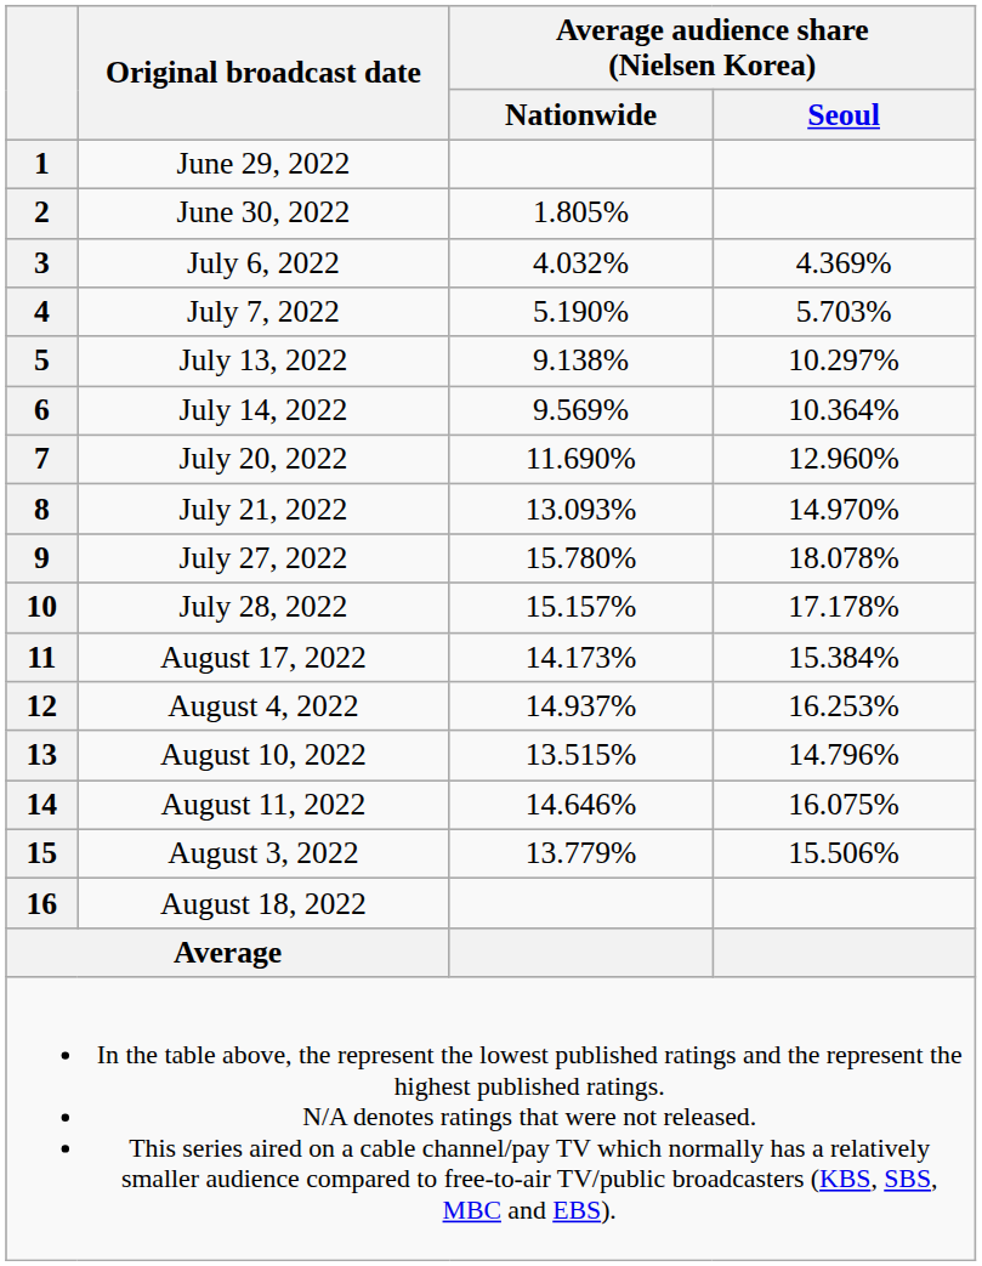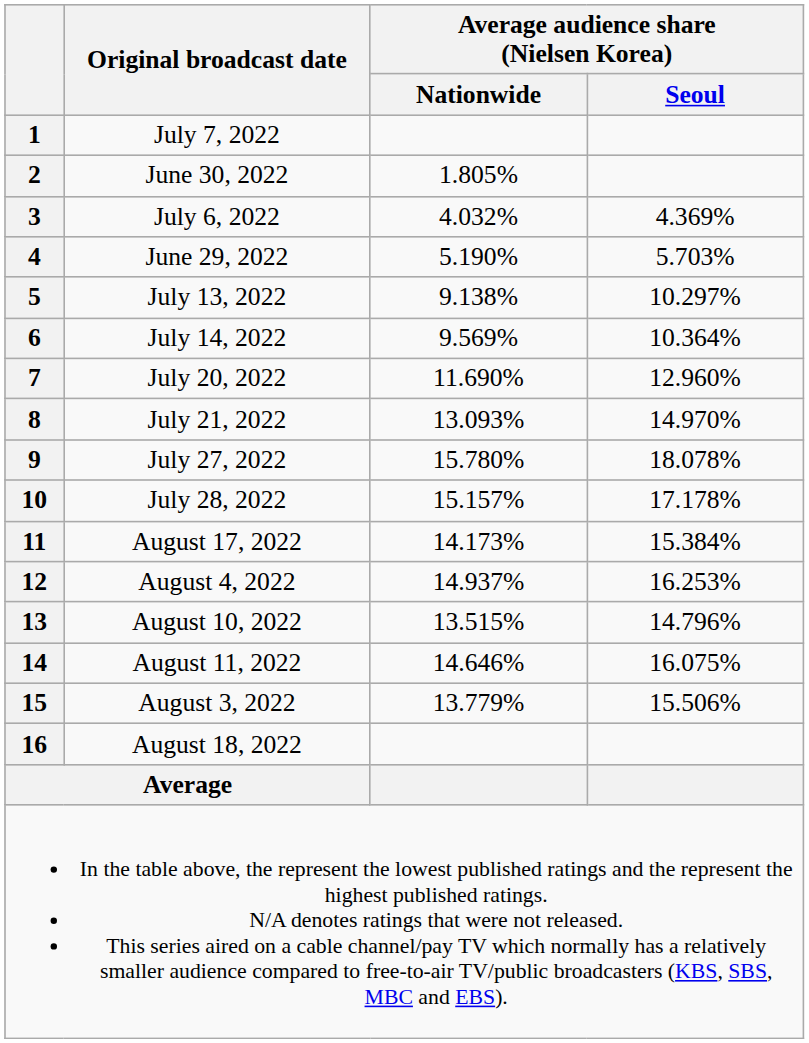1 | Original broadcast date: June 29, 2022 -> July 7, 2022
4 | Original broadcast date: July 7, 2022 -> June 29, 2022
